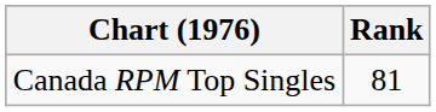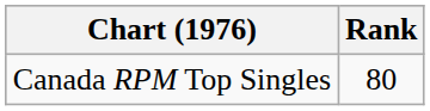Canada RPM Top Singles | Rank: 81 -> 80
